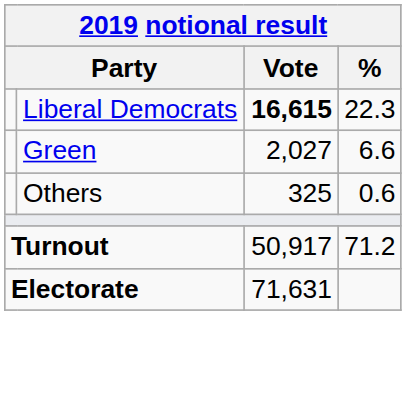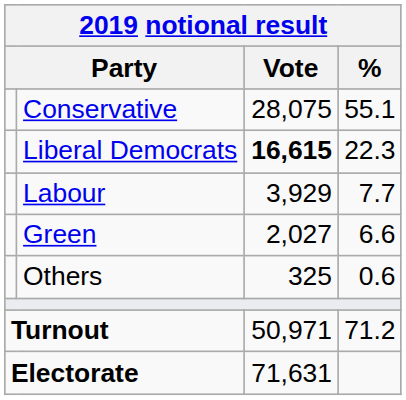+ row: Conservative | 28,075 | 55.1
+ row: Labour | 3,929 | 7.7
Turnout | Vote: 50,917 -> 50,971
